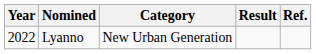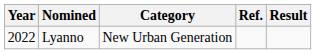columns swapped: Result <-> Ref.
